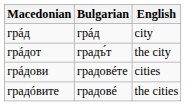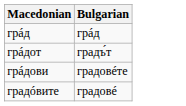- column: English | city | the city | cities | the cities
